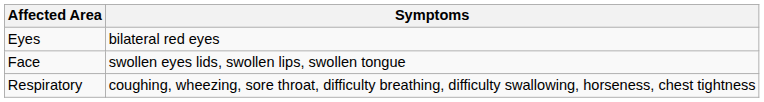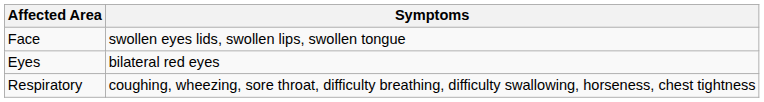rows swapped: Eyes <-> Face
